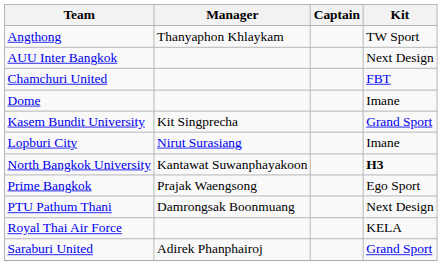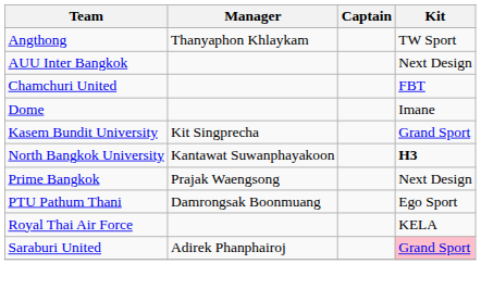- row: Lopburi City | Nirut Surasiang | Imane
Prime Bangkok | Kit: Ego Sport -> Next Design
PTU Pathum Thani | Kit: Next Design -> Ego Sport
Saraburi United | Kit: no background -> pink background
